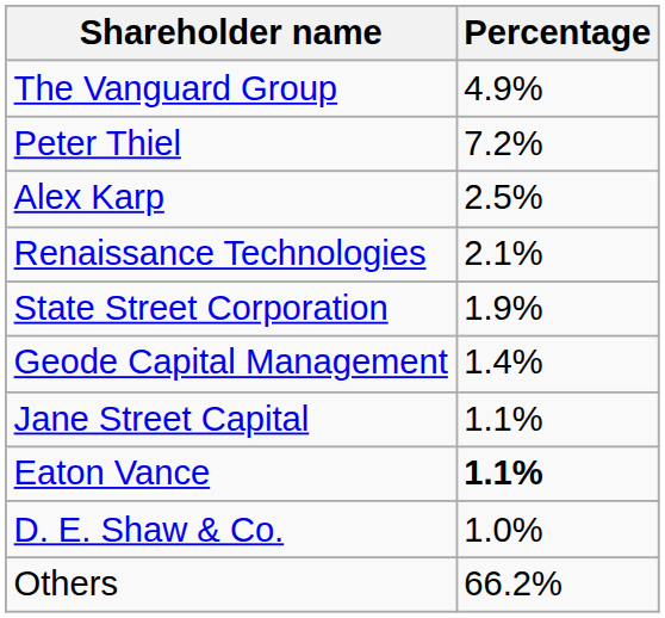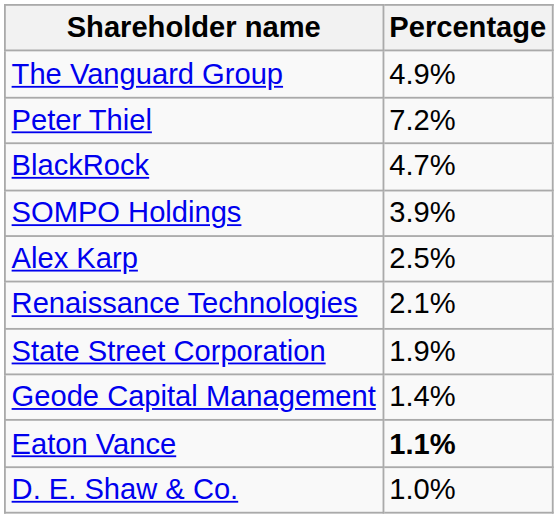+ row: BlackRock | 4.7%
+ row: SOMPO Holdings | 3.9%
- row: Jane Street Capital | 1.1%
- row: Others | 66.2%
